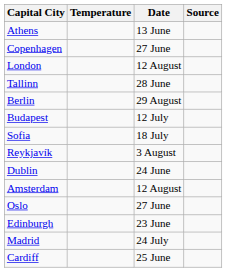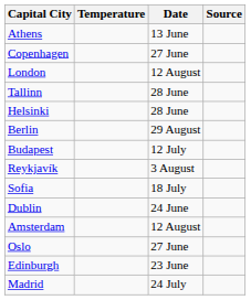+ row: Helsinki | 28 June
rows swapped: Reykjavík <-> Sofia
- row: Cardiff | 25 June
